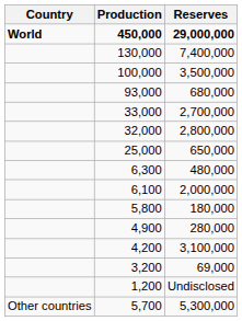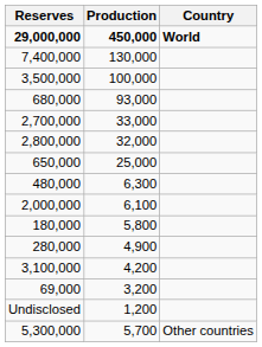columns swapped: Country <-> Reserves
